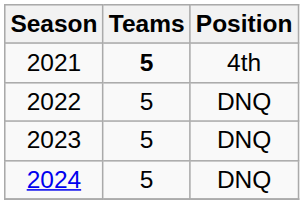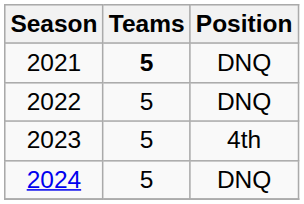2021 | Position: 4th -> DNQ
2023 | Position: DNQ -> 4th
